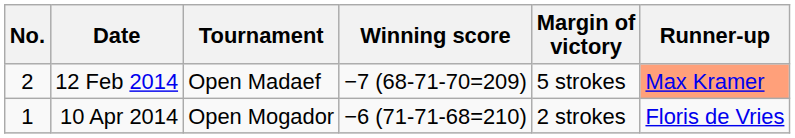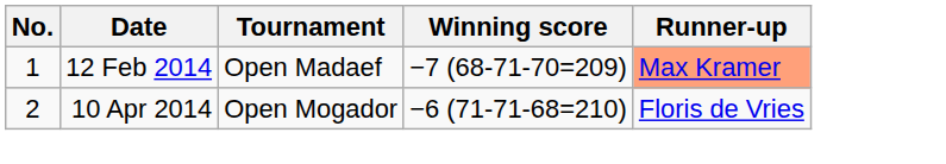- column: Margin of victory | 5 strokes | 2 strokes
12 Feb 2014 | No.: 2 -> 1
10 Apr 2014 | No.: 1 -> 2
